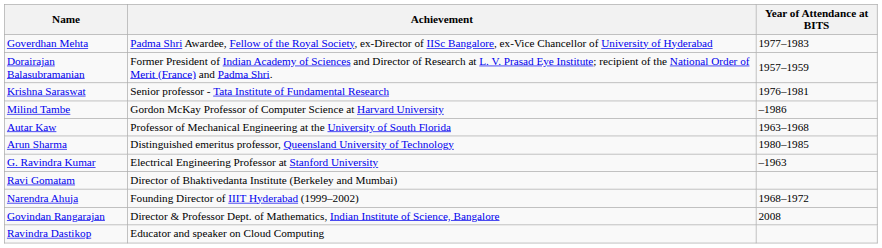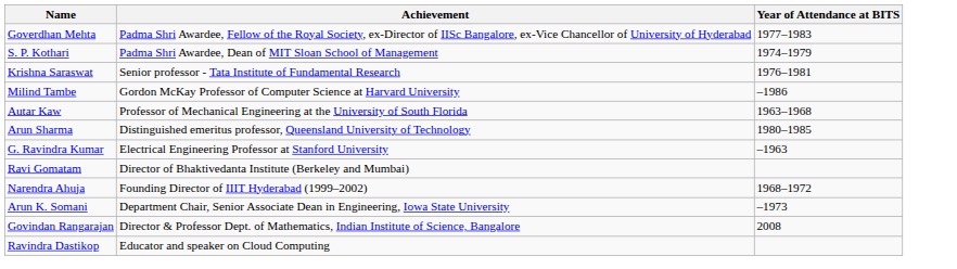- row: Dorairajan Balasubramanian | Former President of Indian Academy of Sciences and Director of Research at L. V. Prasad Eye Institute; recipient of the National Order of Merit (France) and Padma Shri. | 1957–1959
+ row: S. P. Kothari | Padma Shri Awardee, Dean of MIT Sloan School of Management | 1974–1979
+ row: Arun K. Somani | Department Chair, Senior Associate Dean in Engineering, Iowa State University | –1973
